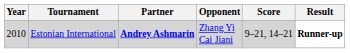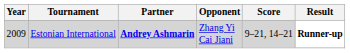Estonian International | Year: 2010 -> 2009
